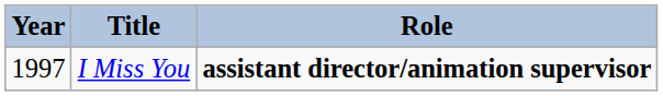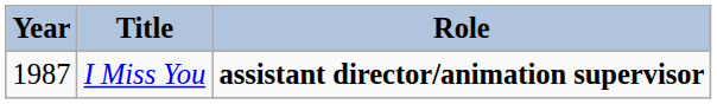I Miss You | Year: 1997 -> 1987
